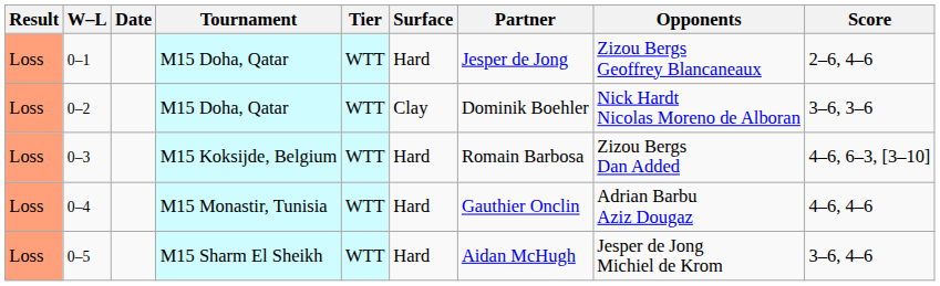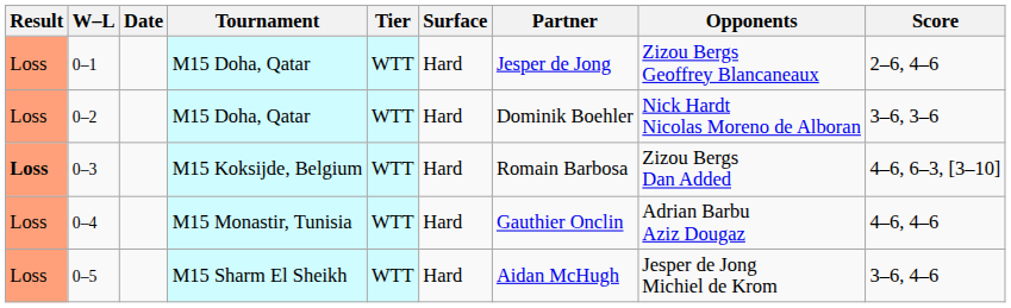0–2 | Surface: Clay -> Hard
0–3 | Result: normal -> bold
